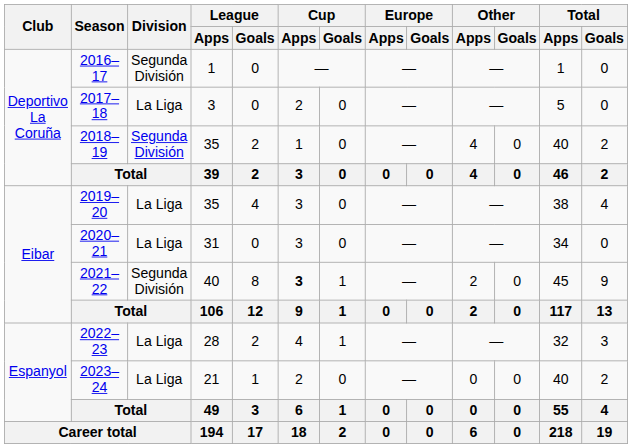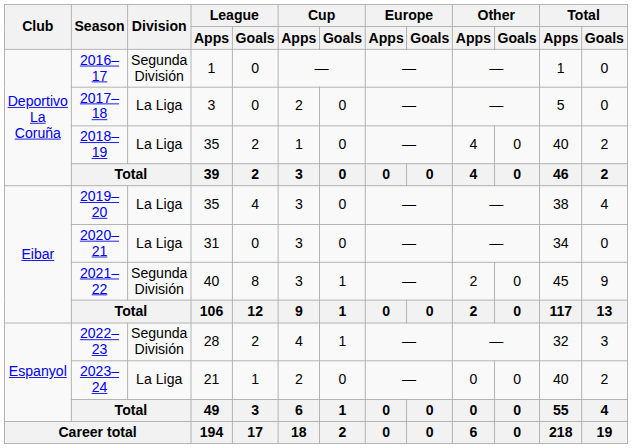2018–19 | Division: Segunda División -> La Liga
2021–22 | Cup / Apps: bold -> normal
2022–23 | Division: La Liga -> Segunda División
